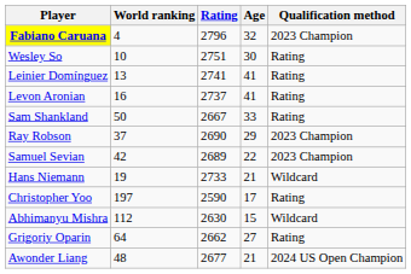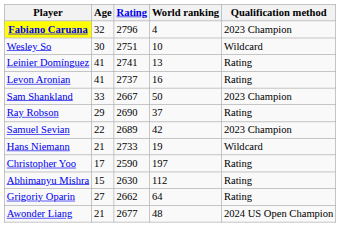columns swapped: Age <-> World ranking
Wesley So | Qualification method: Rating -> Wildcard
Sam Shankland | Qualification method: Rating -> 2023 Champion
Ray Robson | Qualification method: 2023 Champion -> Rating
Abhimanyu Mishra | Qualification method: Wildcard -> Rating
